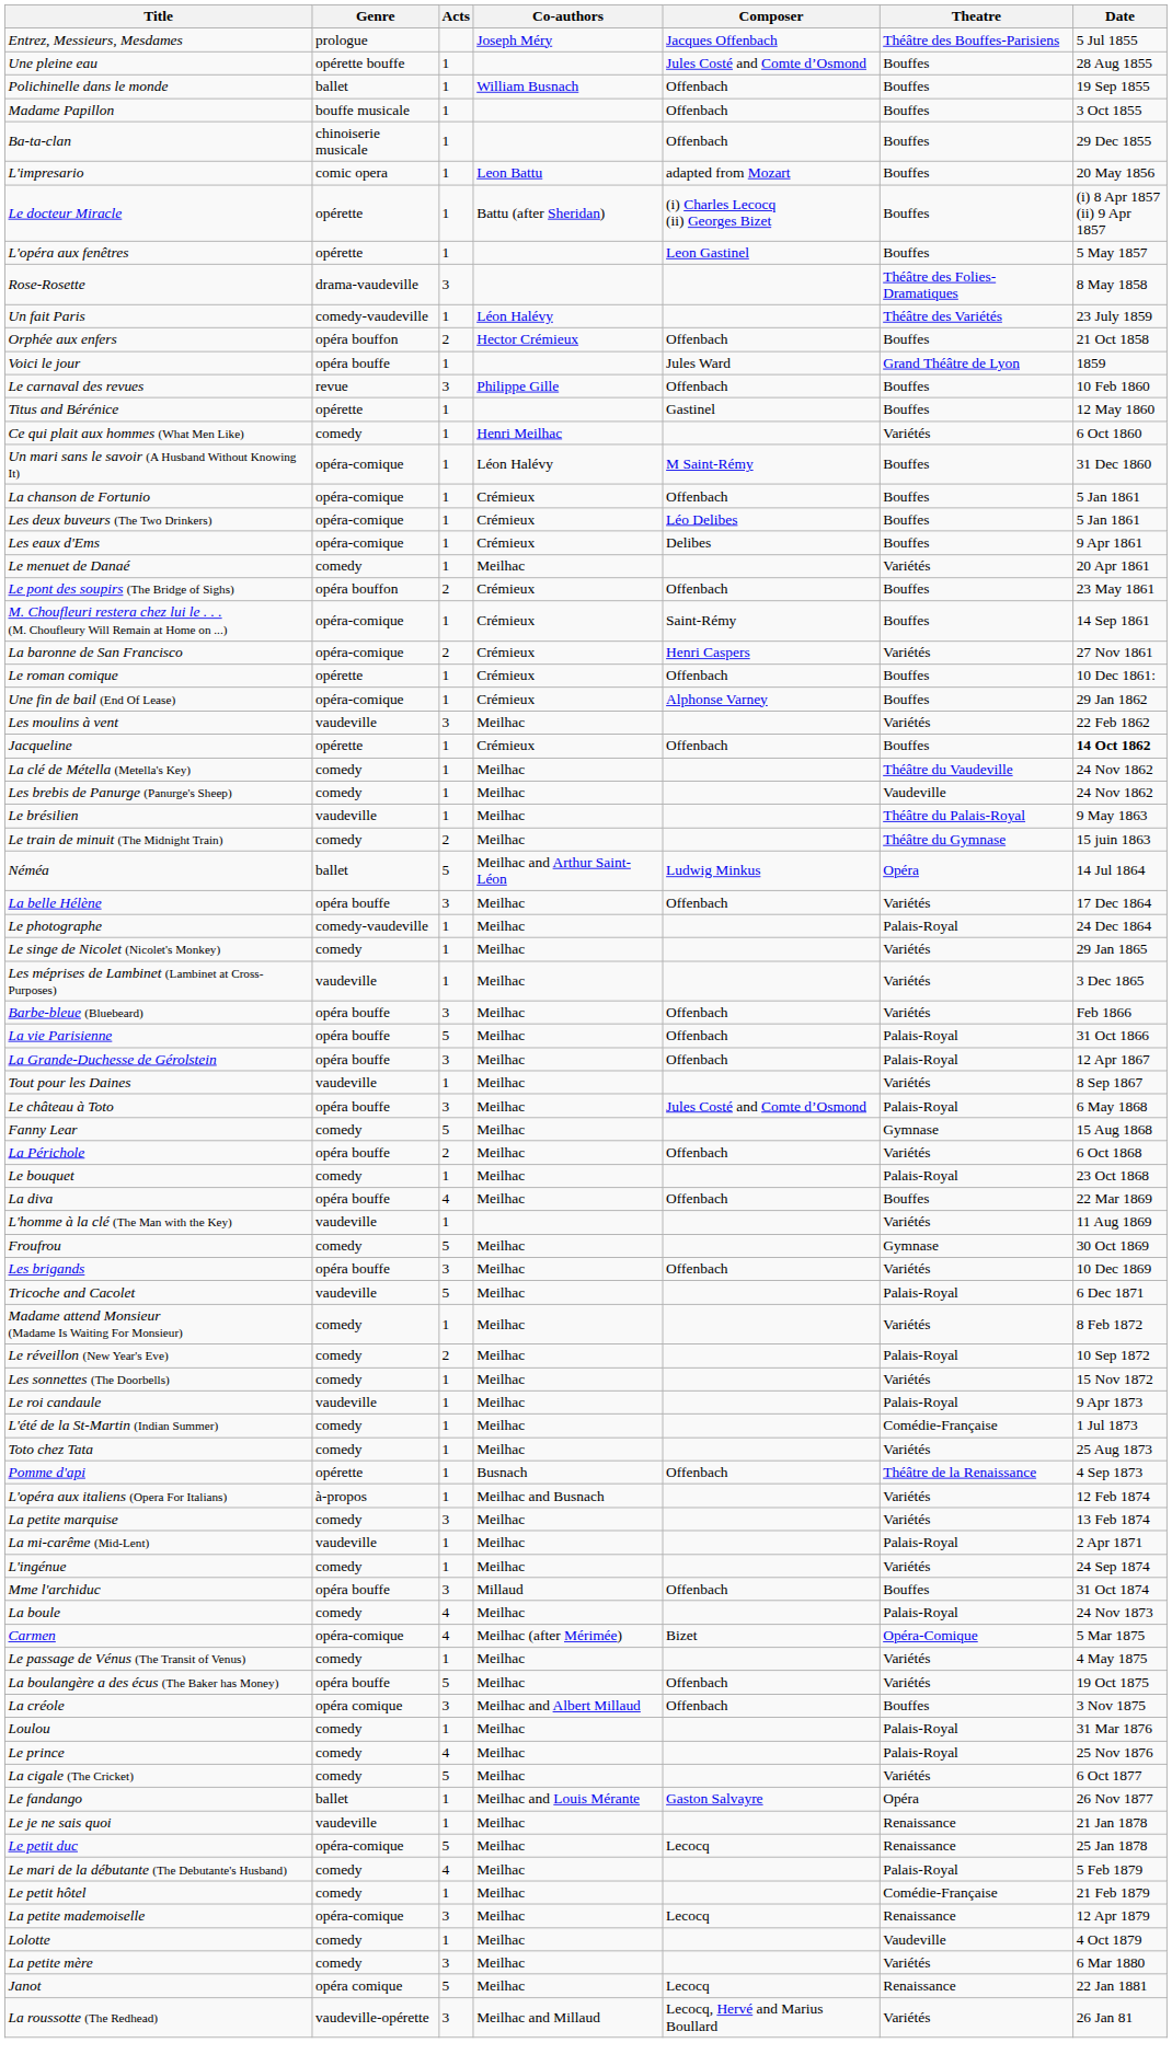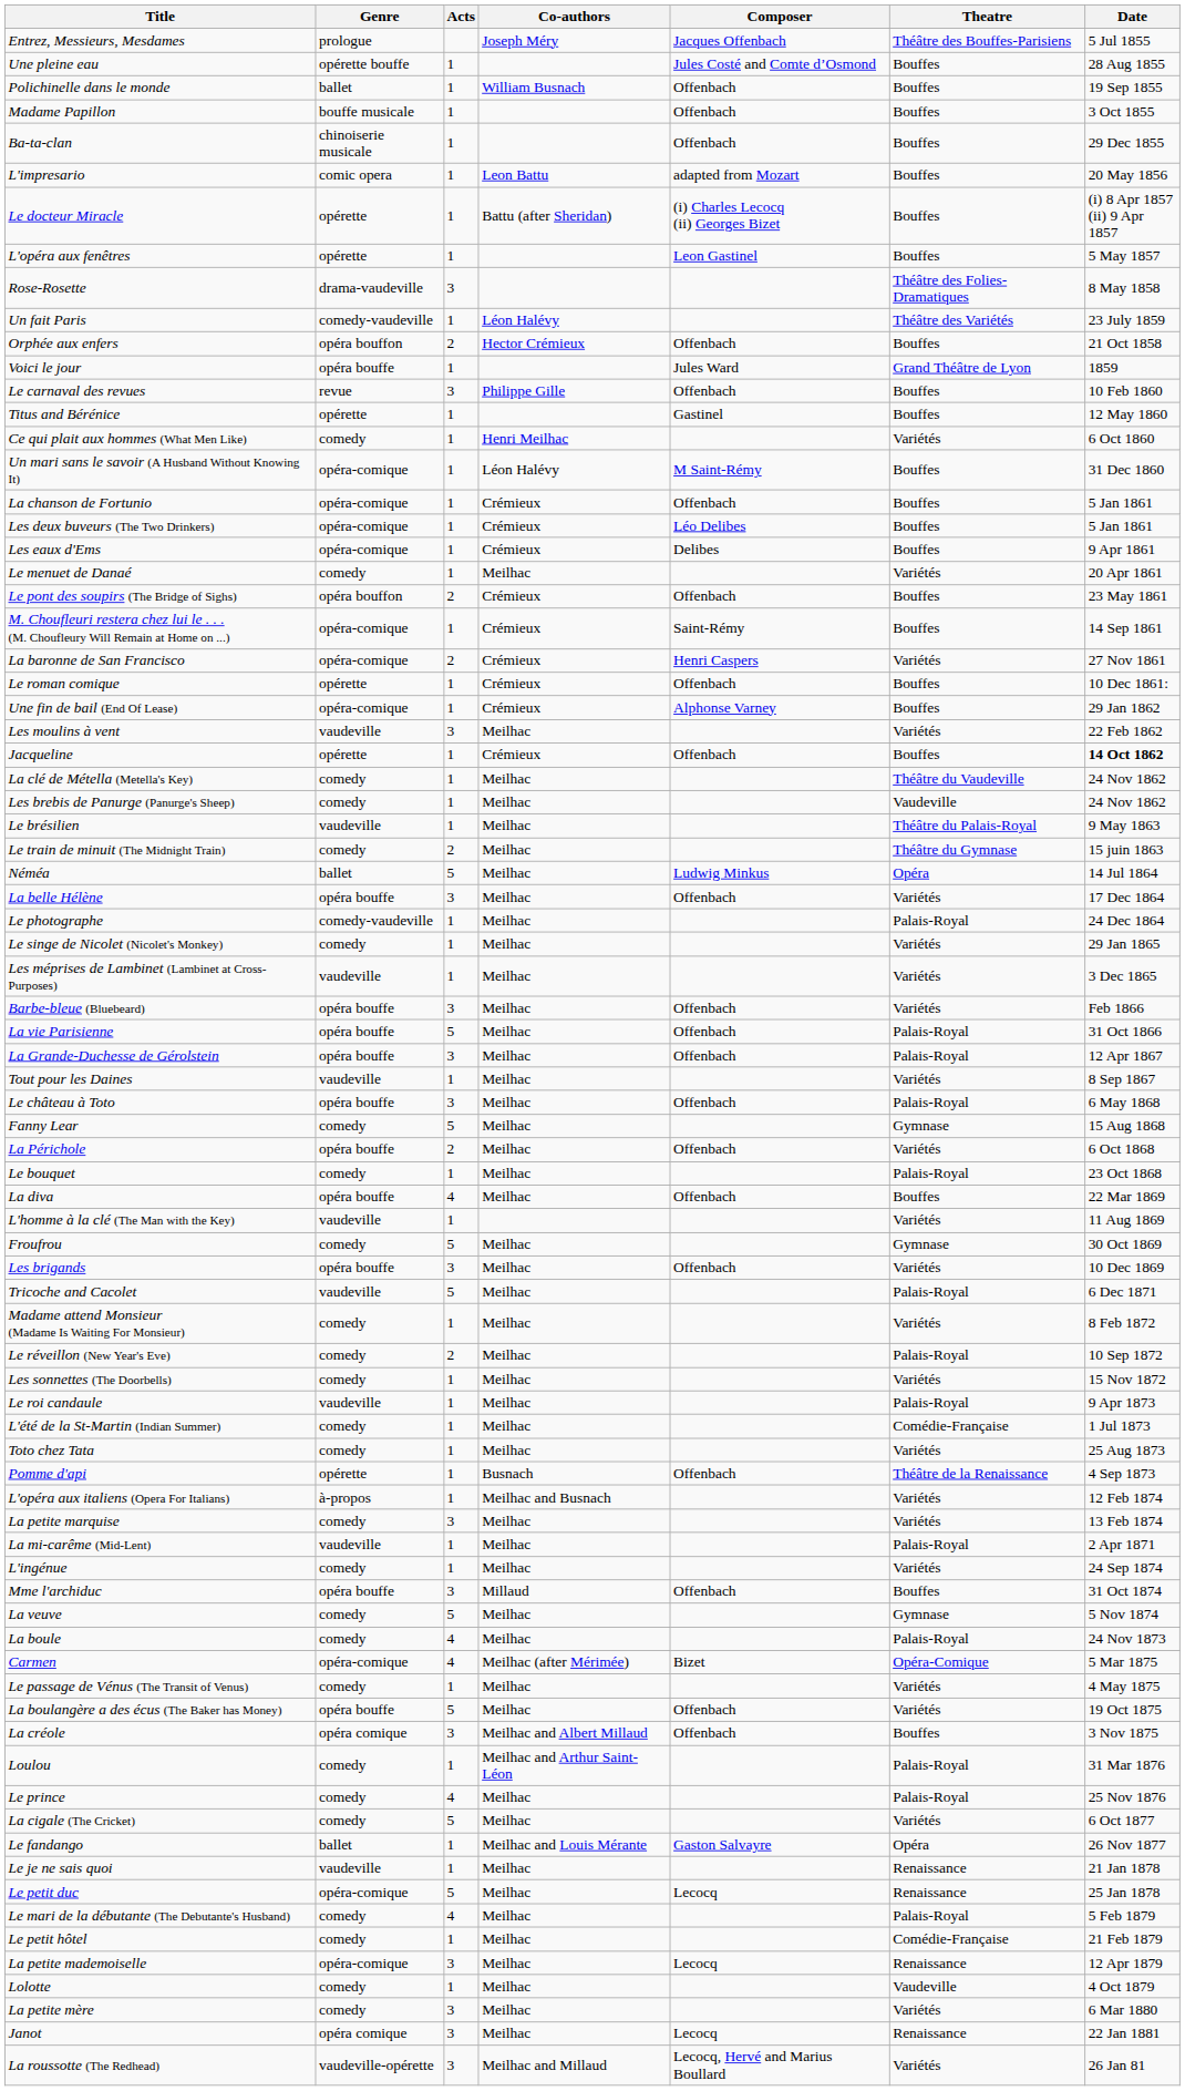Néméa | Co-authors: Meilhac and Arthur Saint-Léon -> Meilhac
Le château à Toto | Composer: Jules Costé and Comte d’Osmond -> Offenbach
+ row: La veuve | comedy | 5 | Meilhac | Gymnase | 5 Nov 1874
Loulou | Co-authors: Meilhac -> Meilhac and Arthur Saint-Léon
Janot | Acts: 5 -> 3
